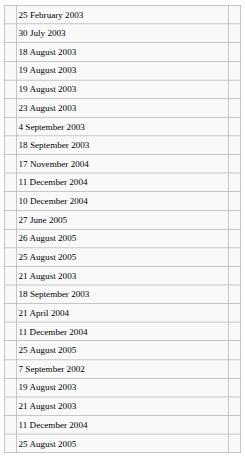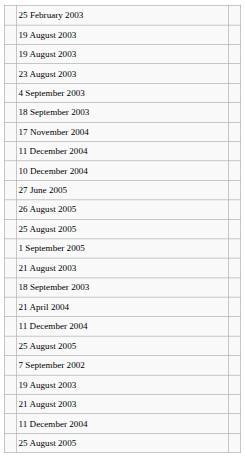- row: 30 July 2003
- row: 18 August 2003
+ row: 1 September 2005
